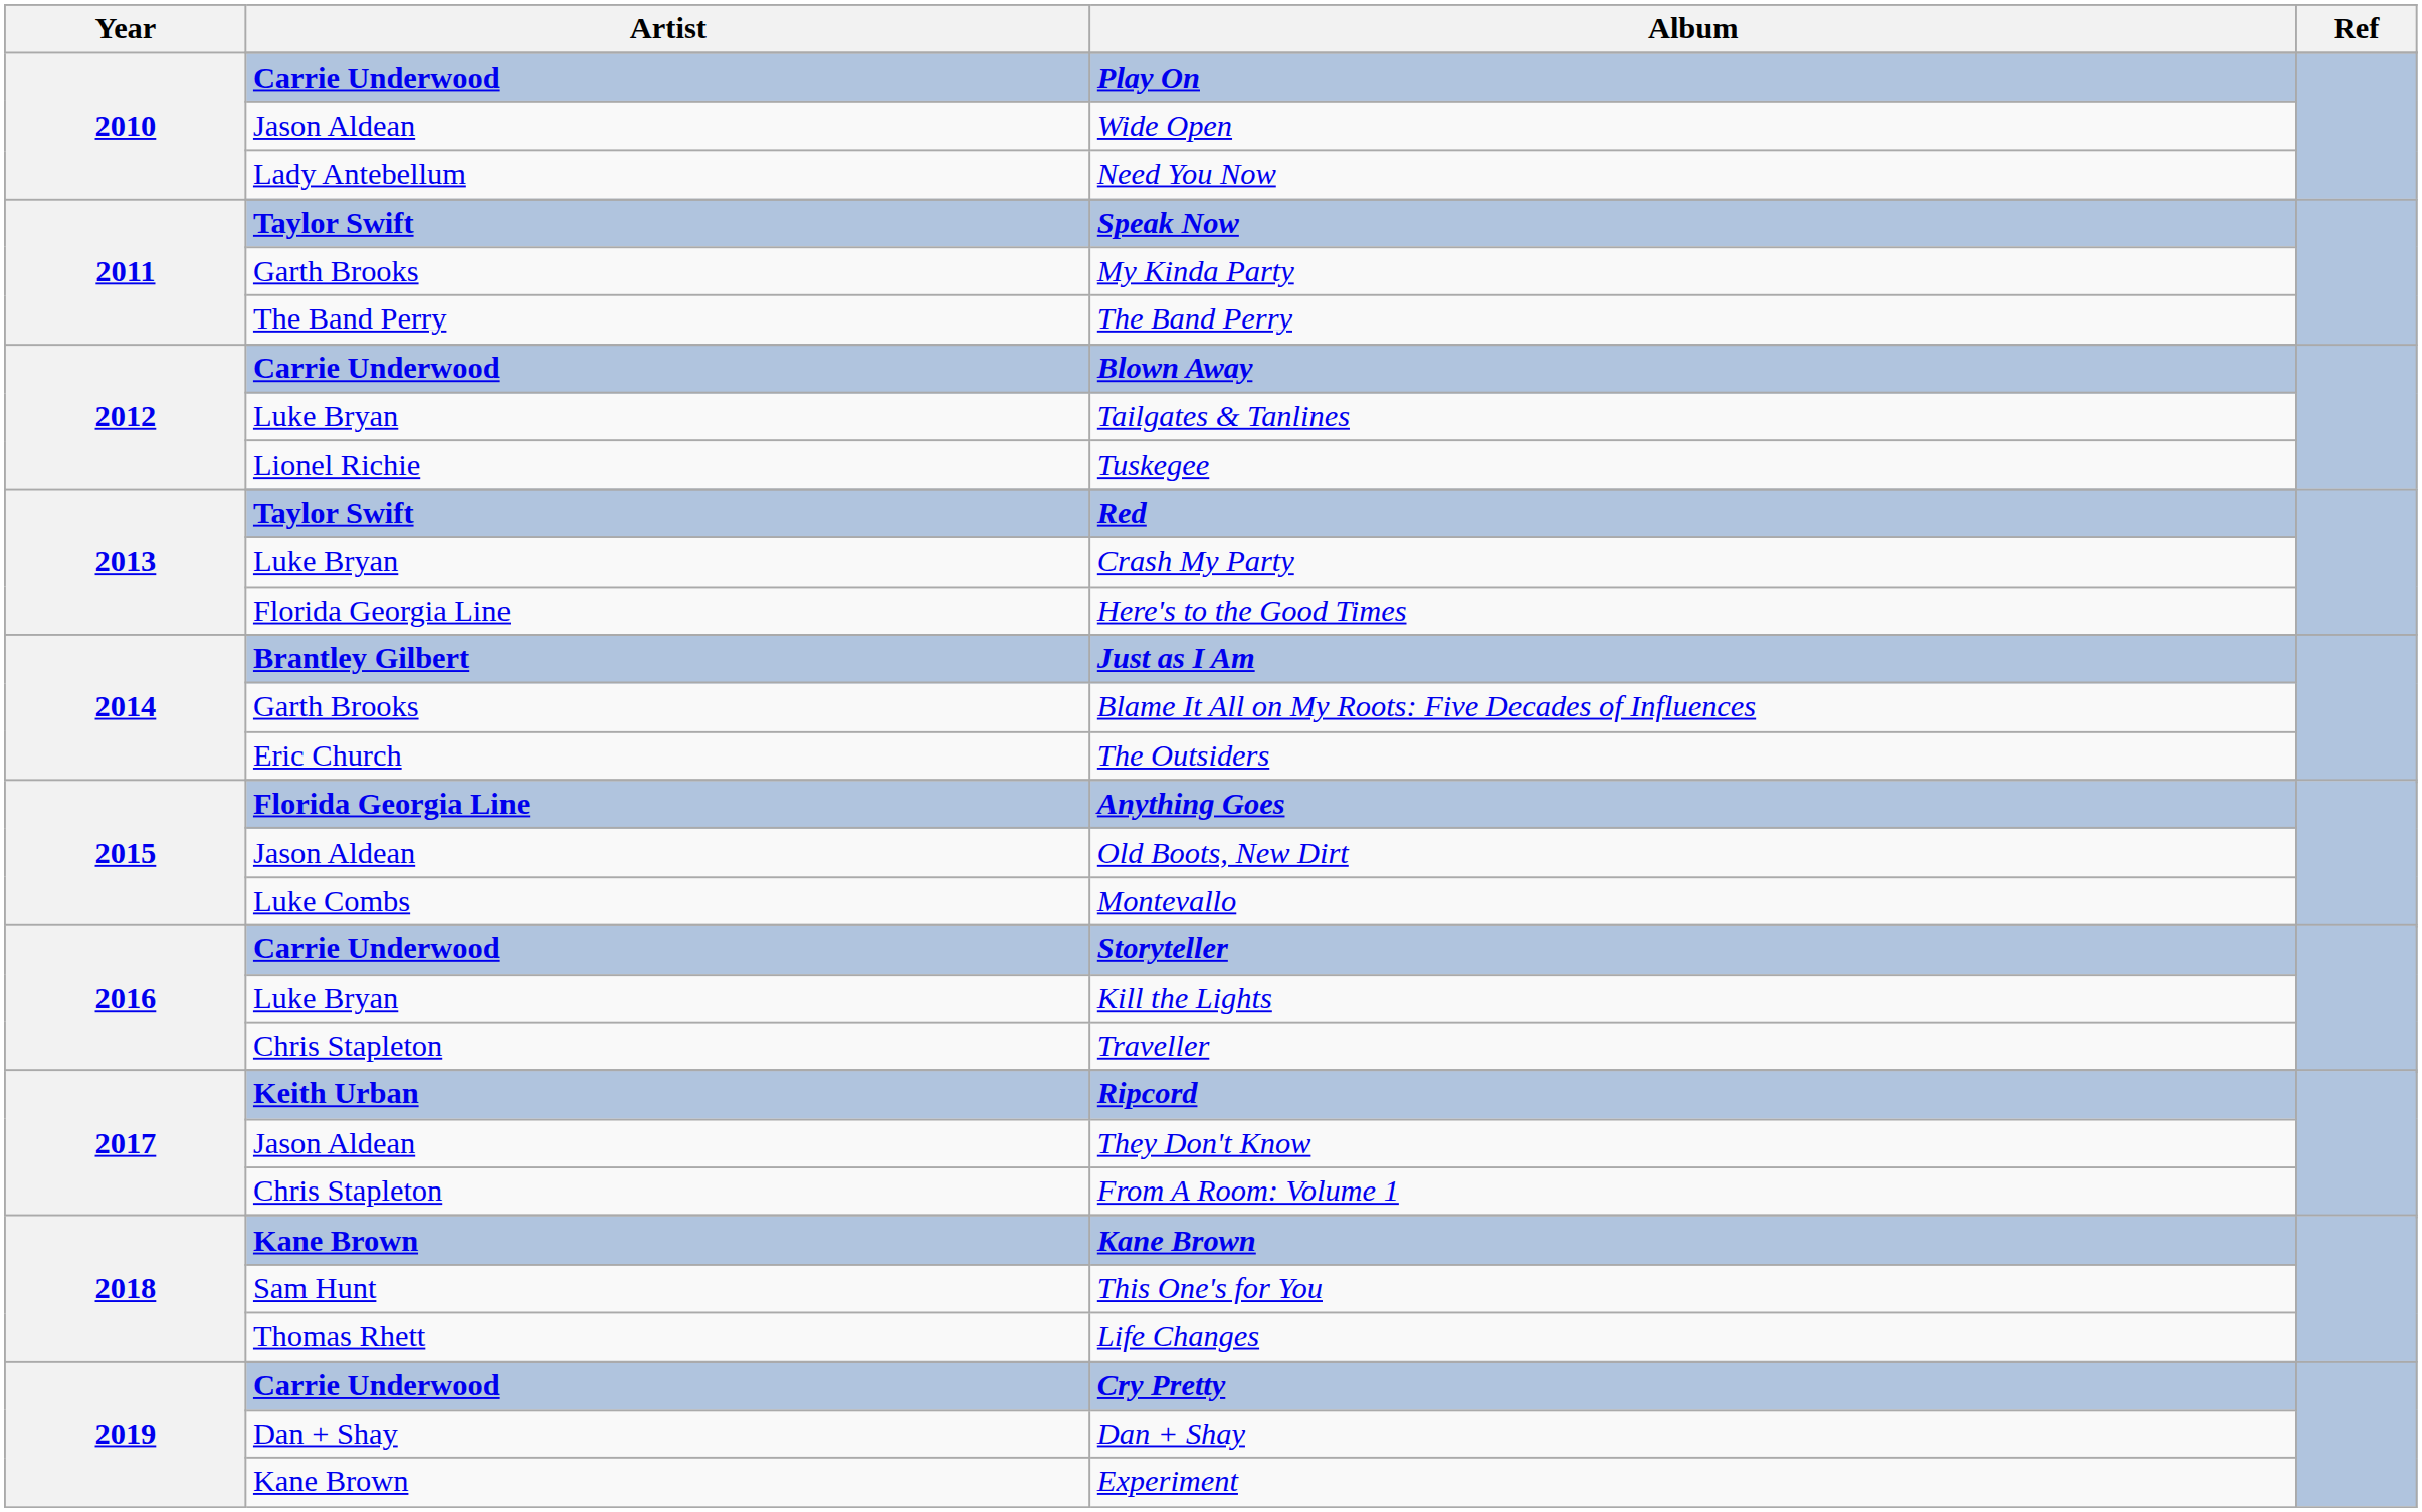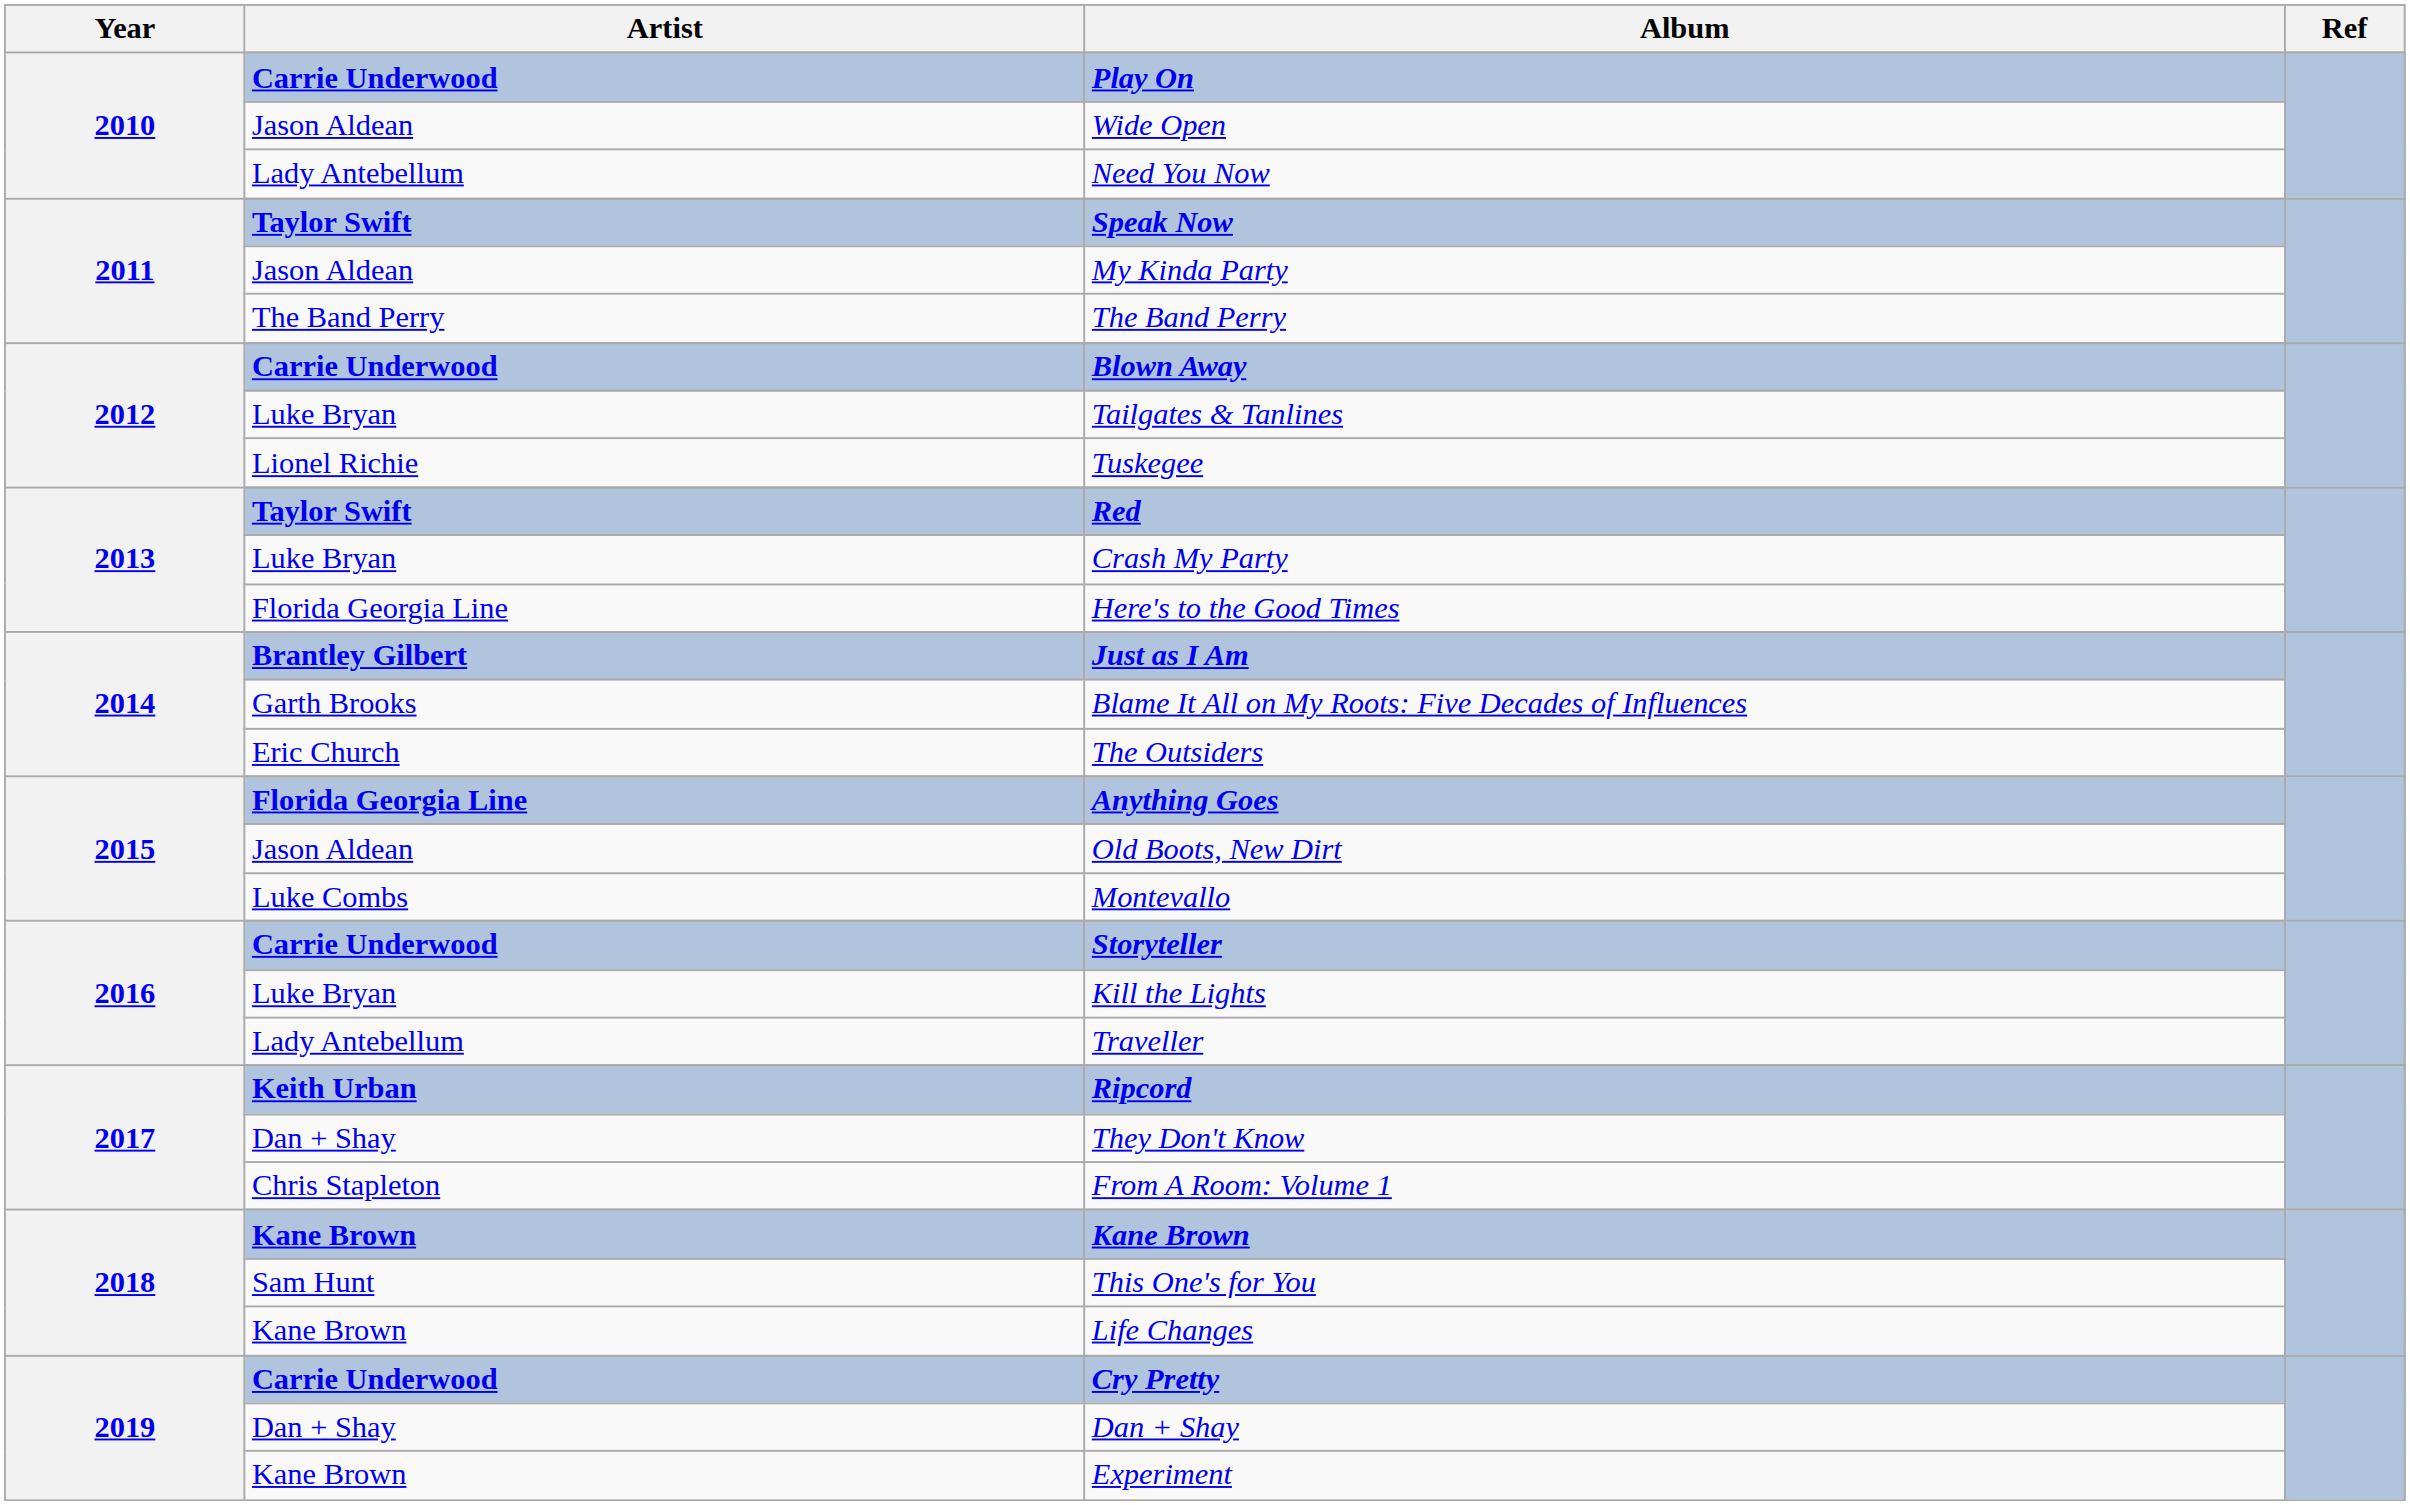My Kinda Party | Artist: Garth Brooks -> Jason Aldean
Traveller | Artist: Chris Stapleton -> Lady Antebellum
They Don't Know | Artist: Jason Aldean -> Dan + Shay
Life Changes | Artist: Thomas Rhett -> Kane Brown
